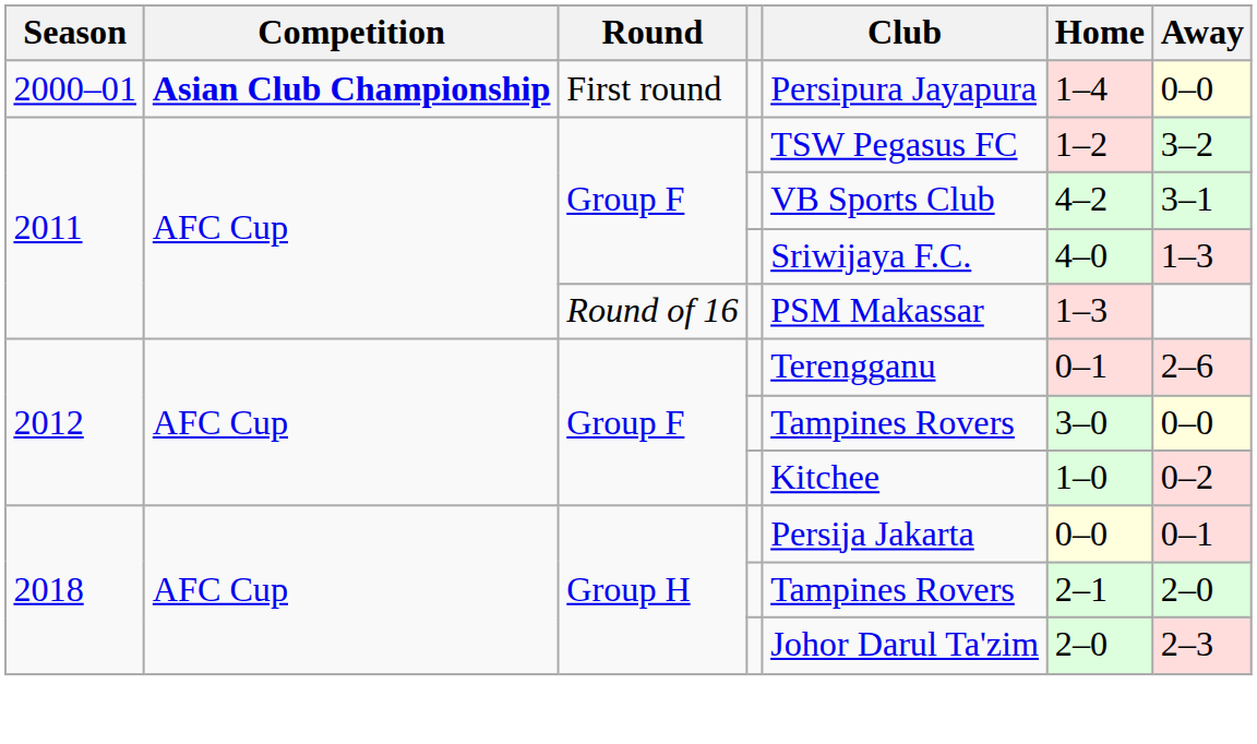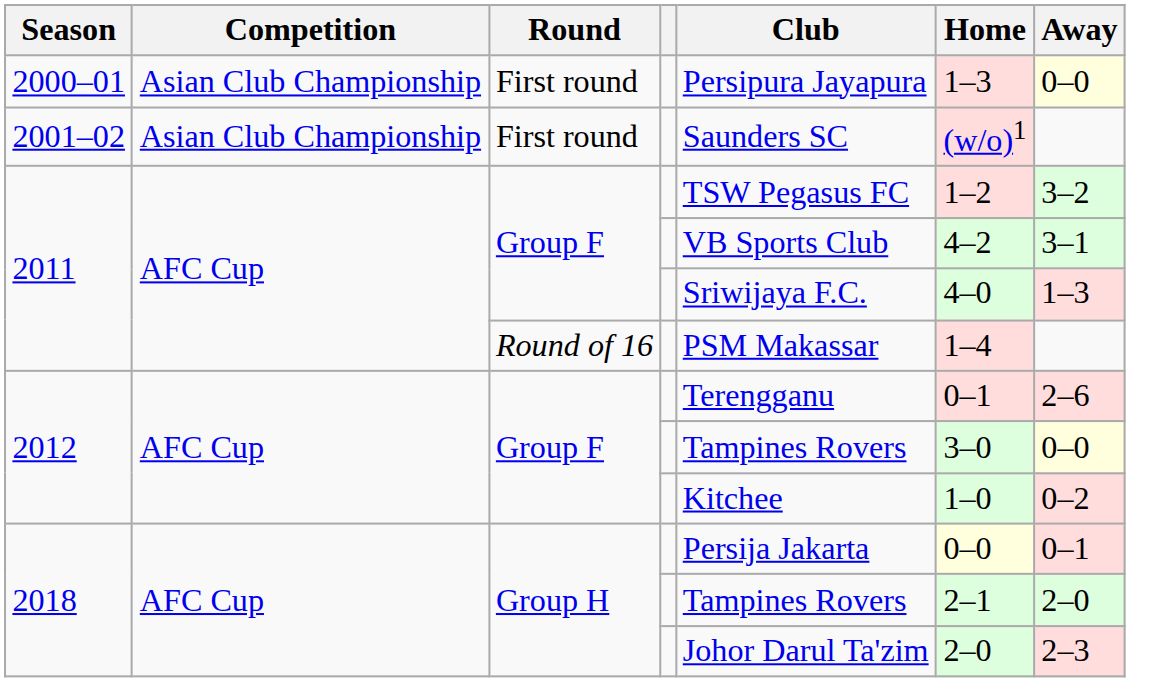2000–01 | Competition: bold -> normal
2000–01 | Home: 1–4 -> 1–3
+ row: 2001–02 | Asian Club Championship | First round | Saunders SC | (w/o)1
2011 / Round of 16 | Home: 1–3 -> 1–4
